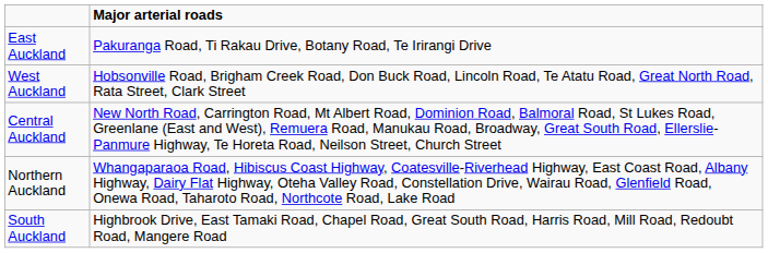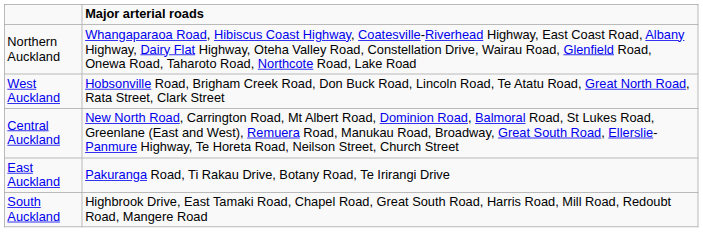rows swapped: Northern Auckland <-> East Auckland
